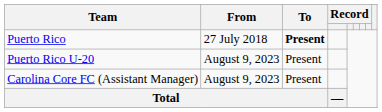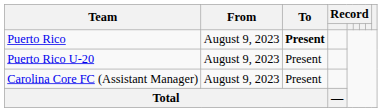Puerto Rico | From: 27 July 2018 -> August 9, 2023
